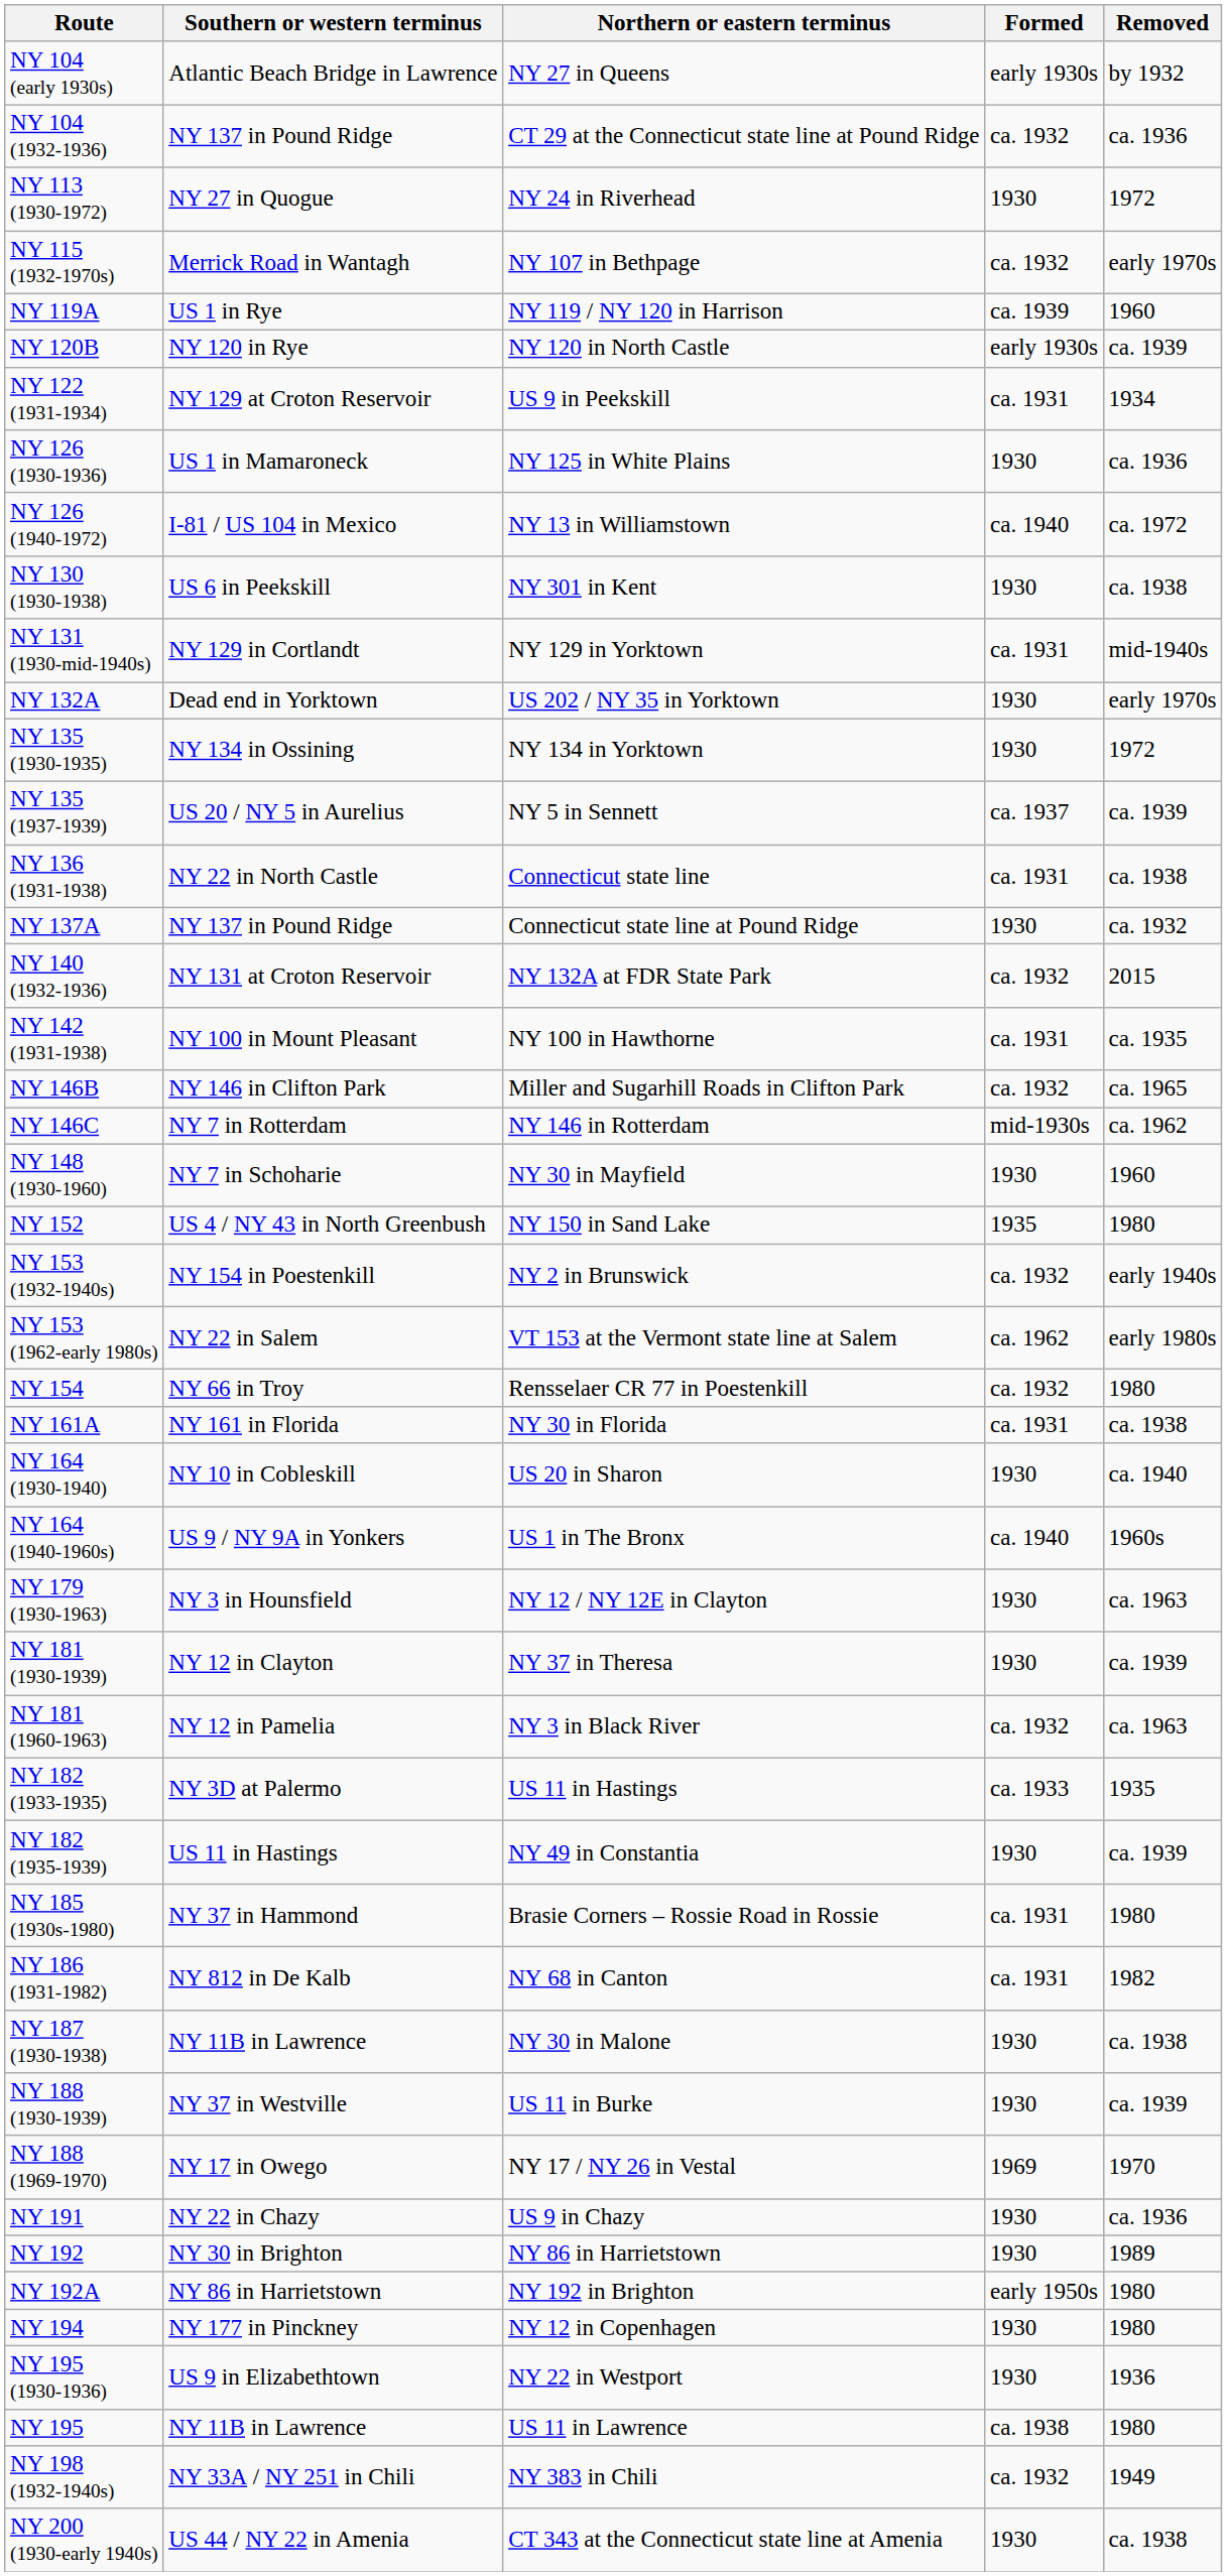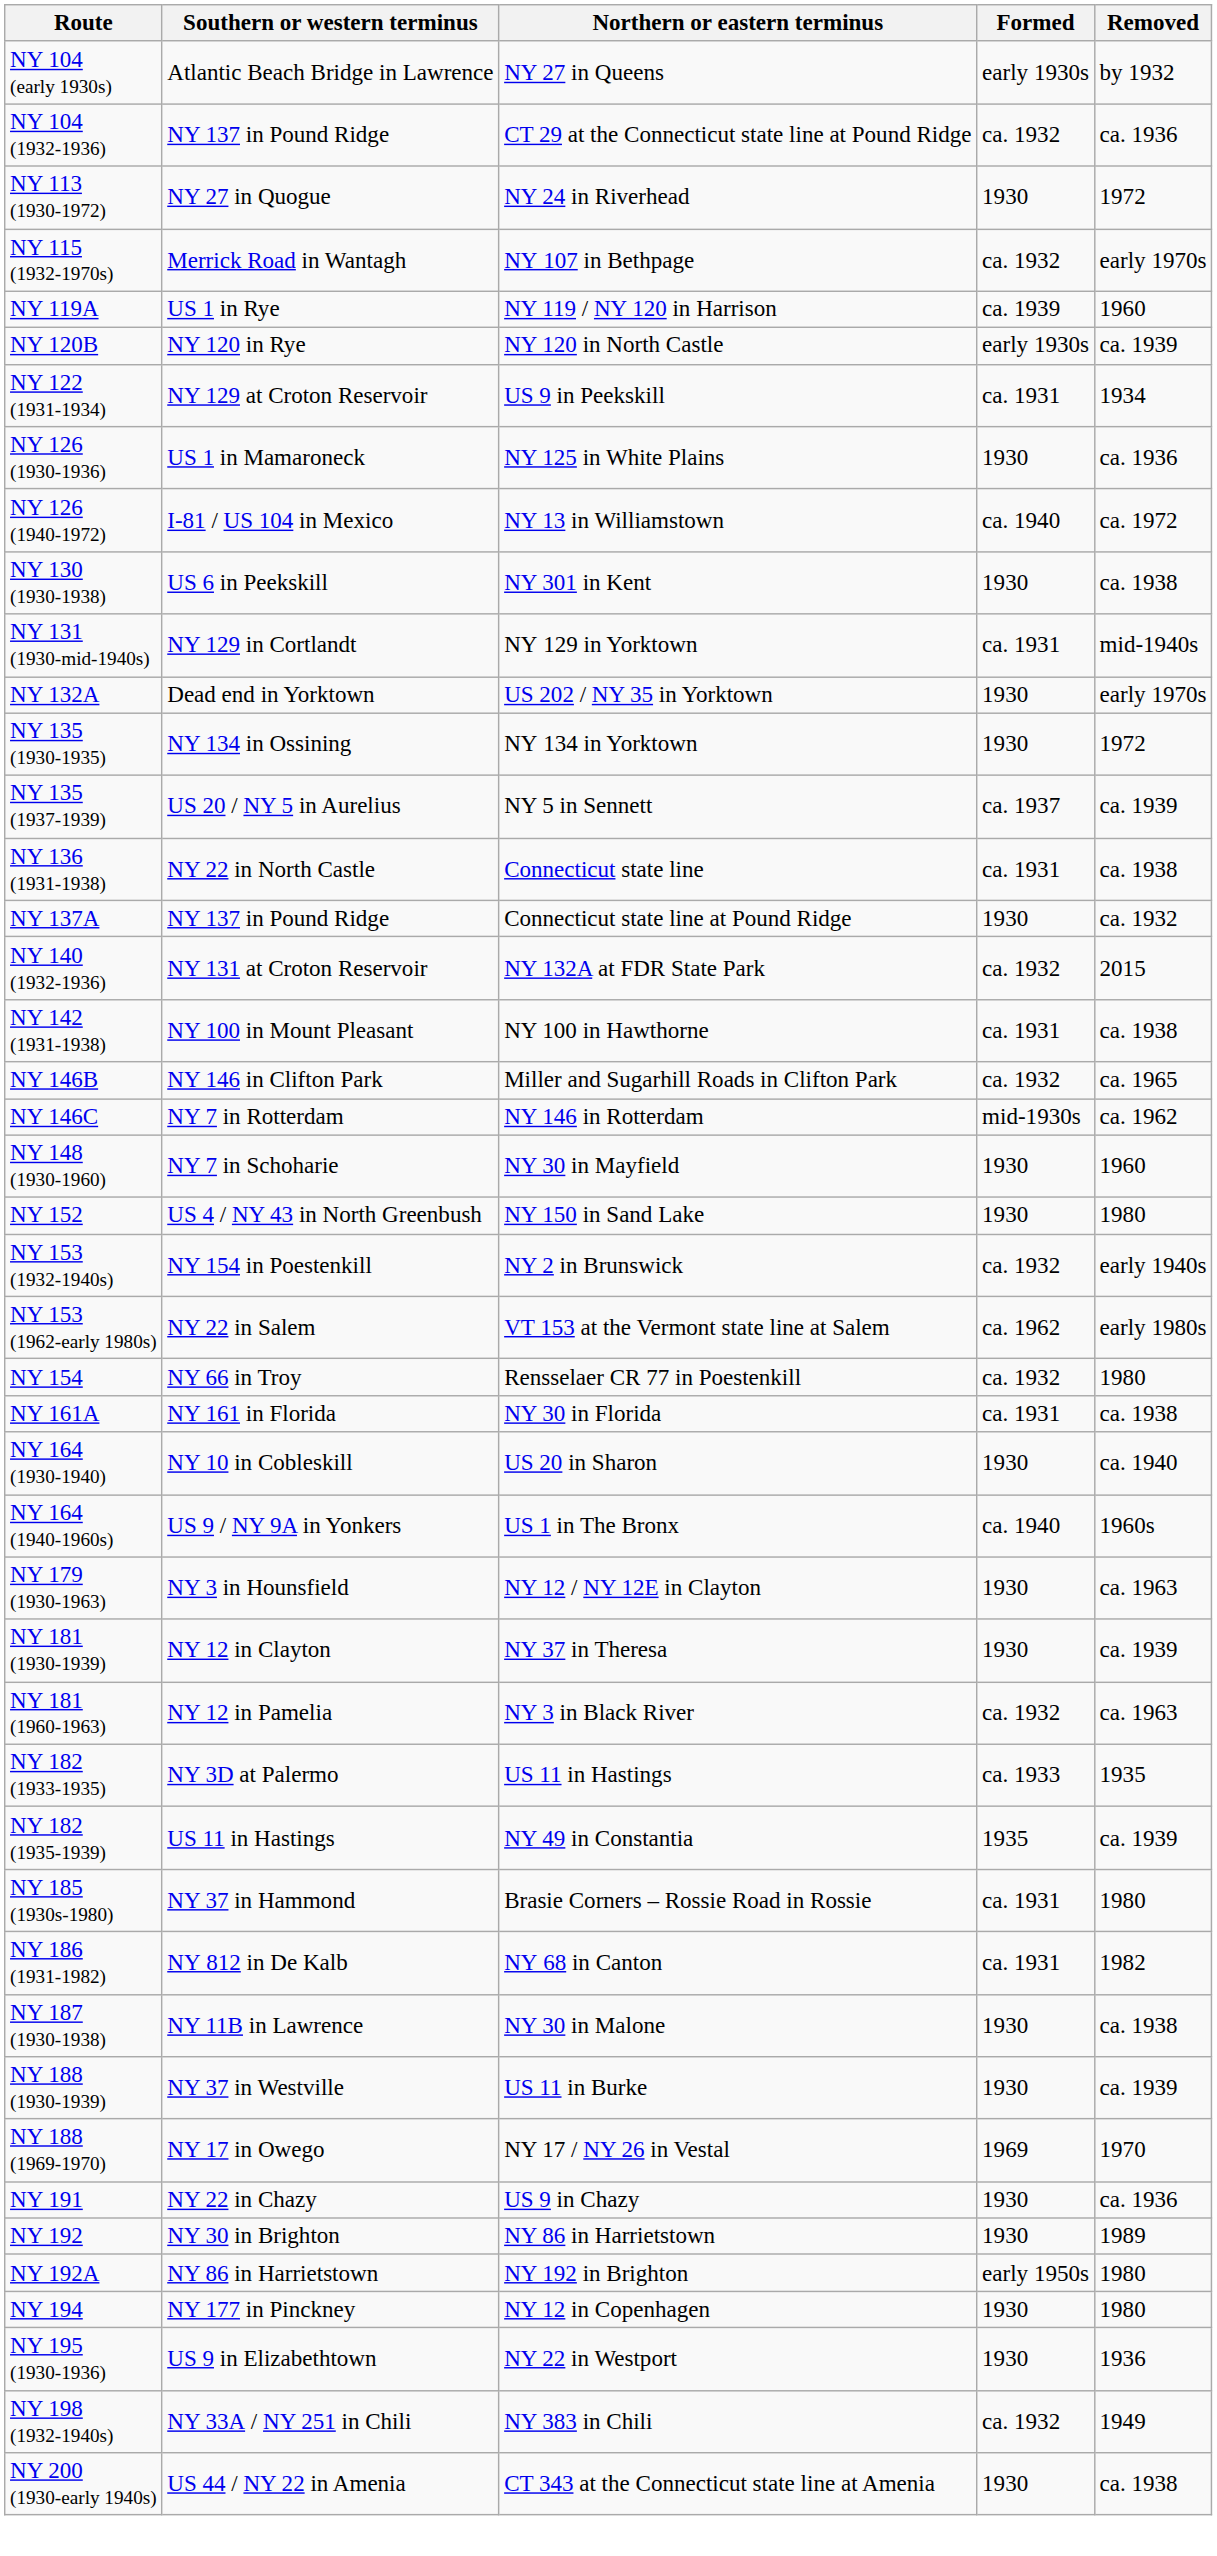NY 142 (1931-1938) | Removed: ca. 1935 -> ca. 1938
NY 152 | Formed: 1935 -> 1930
NY 182 (1935-1939) | Formed: 1930 -> 1935
- row: NY 195 | NY 11B in Lawrence | US 11 in Lawrence | ca. 1938 | 1980
